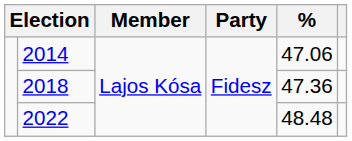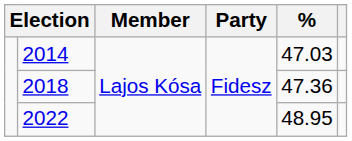2014 | %: 47.06 -> 47.03
2022 | %: 48.48 -> 48.95
